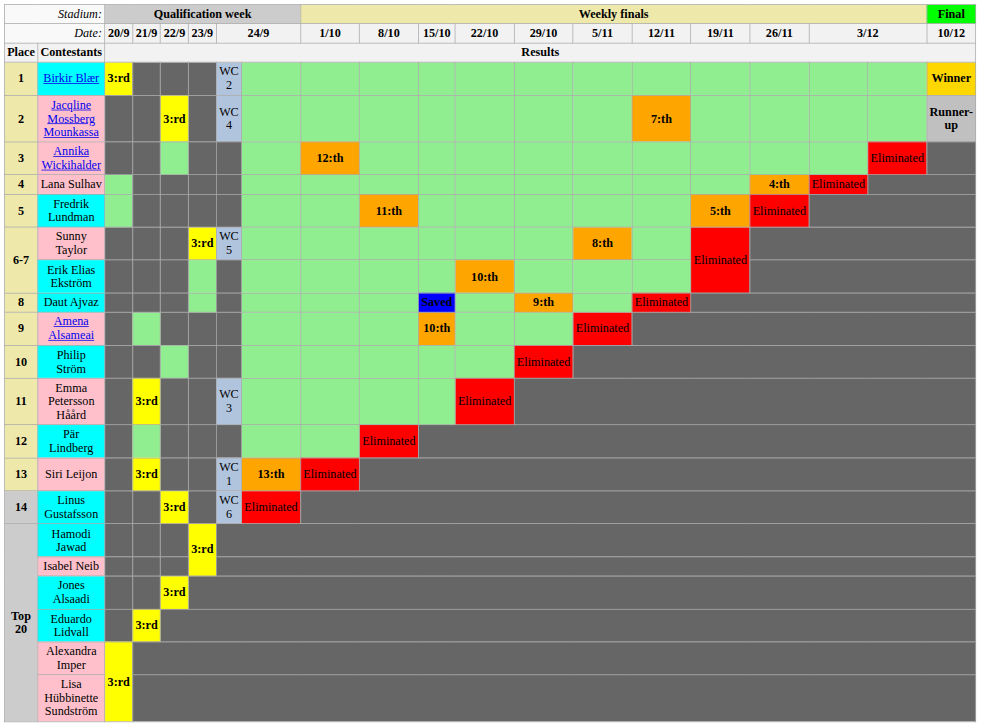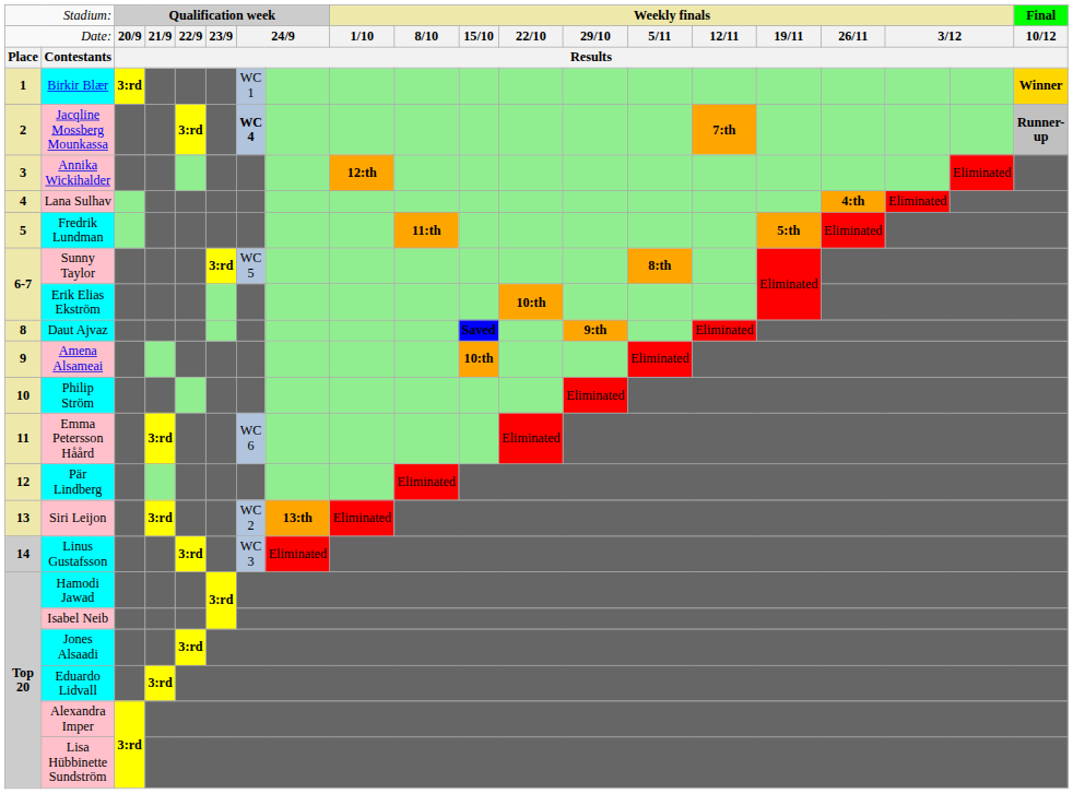Birkir Blær | column 7: WC 2 -> WC 1
Jacqline Mossberg Mounkassa | column 7: normal -> bold
Emma Petersson Håård | column 7: WC 3 -> WC 6
Siri Leijon | column 7: WC 1 -> WC 2
Linus Gustafsson | column 7: WC 6 -> WC 3
